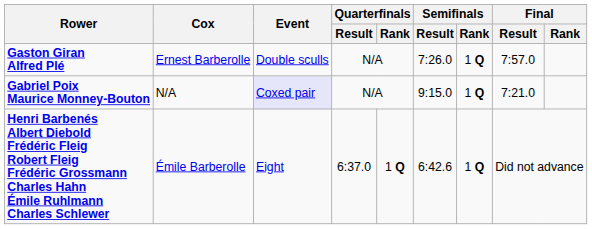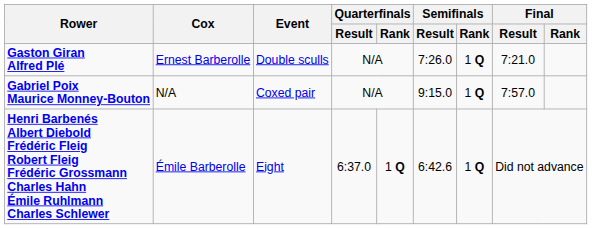Gaston Giran Alfred Plé | Final / Result: 7:57.0 -> 7:21.0
Gabriel Poix Maurice Monney-Bouton | Event: lavender background -> no background
Gabriel Poix Maurice Monney-Bouton | Final / Result: 7:21.0 -> 7:57.0
